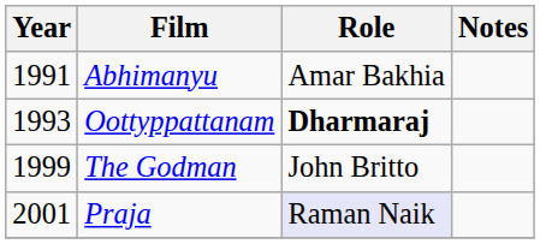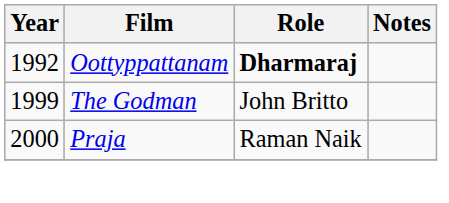- row: 1991 | Abhimanyu | Amar Bakhia
Oottyppattanam | Year: 1993 -> 1992
Praja | Year: 2001 -> 2000
Praja | Role: lavender background -> no background
